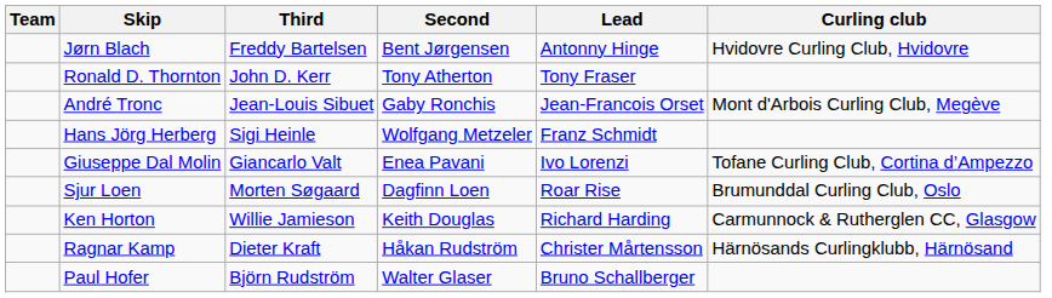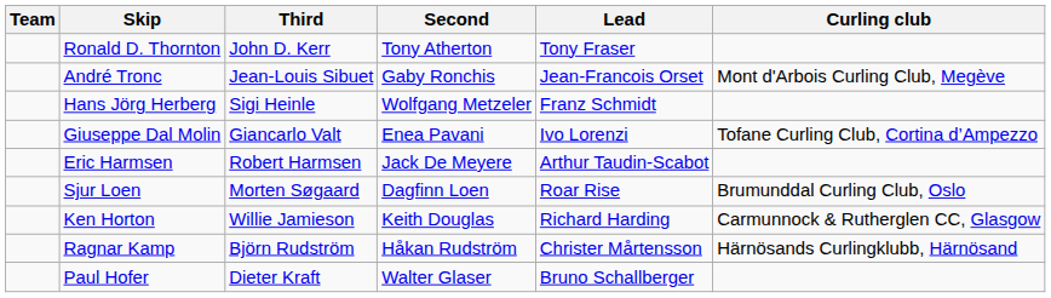- row: Jørn Blach | Freddy Bartelsen | Bent Jørgensen | Antonny Hinge | Hvidovre Curling Club, Hvidovre
+ row: Eric Harmsen | Robert Harmsen | Jack De Meyere | Arthur Taudin-Scabot
Ragnar Kamp | Third: Dieter Kraft -> Björn Rudström
Paul Hofer | Third: Björn Rudström -> Dieter Kraft
